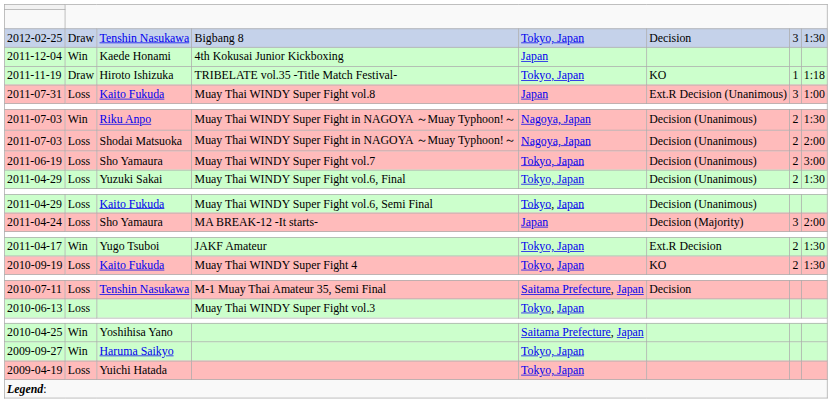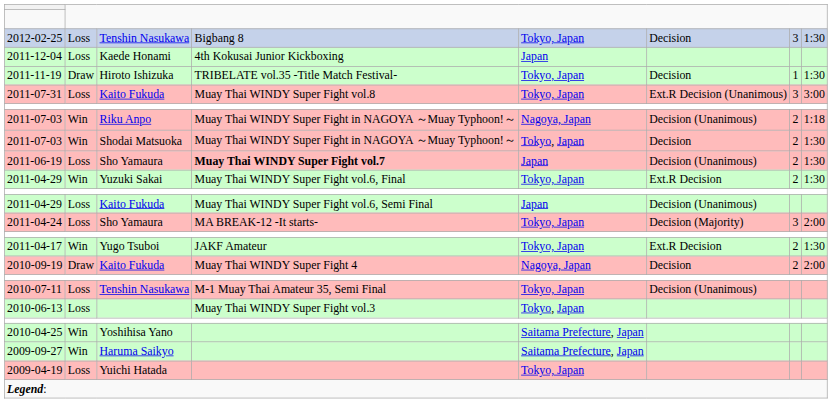2012-02-25 | column 2: Draw -> Loss
2011-12-04 | column 2: Win -> Loss
2011-11-19 | column 6: KO -> Decision
2011-11-19 | column 8: 1:18 -> 1:30
2011-07-31 | column 5: Japan -> Tokyo, Japan
2011-07-31 | column 8: 1:00 -> 3:00
2011-07-03 / Riku Anpo | column 8: 1:30 -> 1:18
2011-07-03 / Shodai Matsuoka | column 2: Loss -> Win
2011-07-03 / Shodai Matsuoka | column 5: Nagoya, Japan -> Tokyo, Japan
2011-07-03 / Shodai Matsuoka | column 6: Decision (Unanimous) -> Decision
2011-07-03 / Shodai Matsuoka | column 8: 2:00 -> 1:30
2011-06-19 | column 4: normal -> bold
2011-06-19 | column 5: Tokyo, Japan -> Japan
2011-06-19 | column 8: 3:00 -> 1:30
2011-04-29 / Yuzuki Sakai | column 2: Loss -> Win
2011-04-29 / Yuzuki Sakai | column 6: Decision (Unanimous) -> Ext.R Decision
2011-04-29 / Kaito Fukuda | column 5: Tokyo, Japan -> Japan
2011-04-24 | column 5: Japan -> Tokyo, Japan
2010-09-19 | column 2: Loss -> Draw
2010-09-19 | column 5: Tokyo, Japan -> Nagoya, Japan
2010-09-19 | column 6: KO -> Decision
2010-09-19 | column 8: 1:30 -> 2:00
2010-07-11 | column 5: Saitama Prefecture, Japan -> Tokyo, Japan
2010-07-11 | column 6: Decision -> Decision (Unanimous)
2009-09-27 | column 5: Tokyo, Japan -> Saitama Prefecture, Japan
